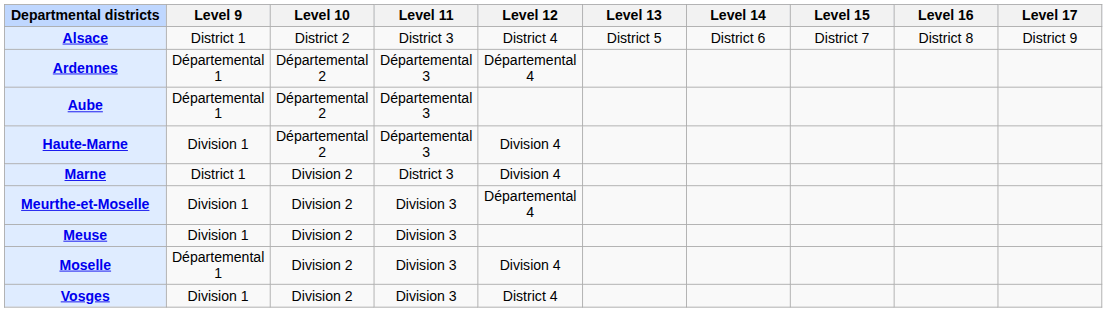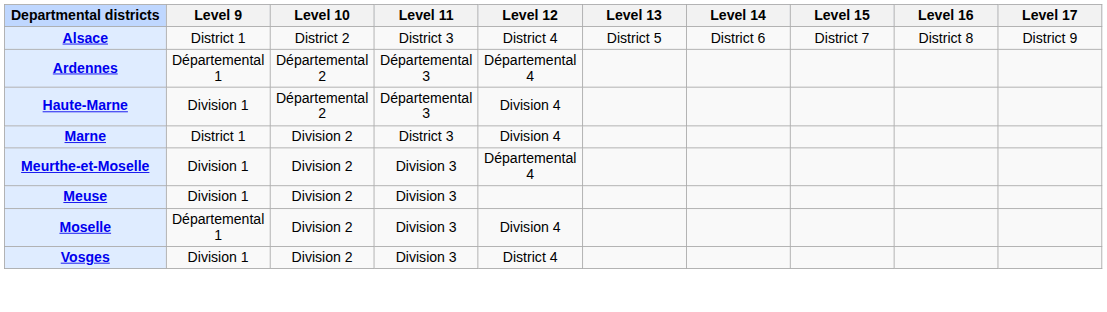- row: Aube | Départemental 1 | Départemental 2 | Départemental 3
